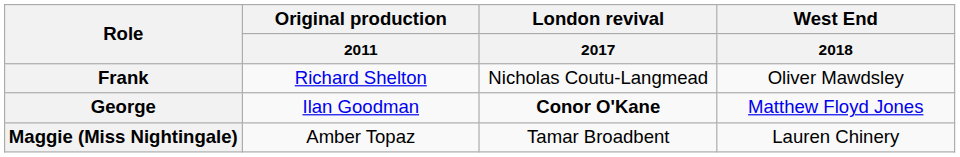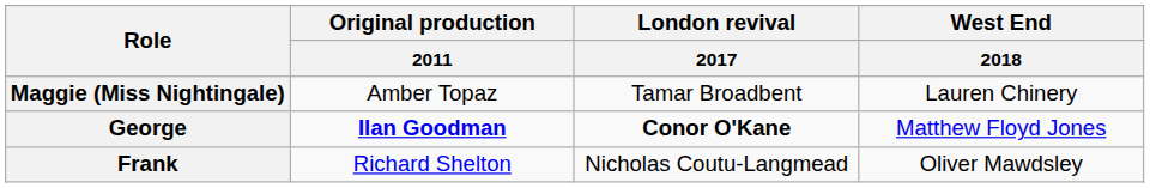rows swapped: Maggie (Miss Nightingale) <-> Frank
George | Original production / 2011: normal -> bold
